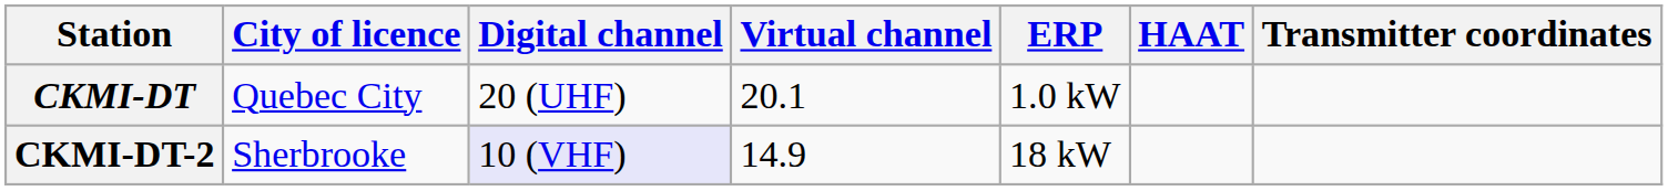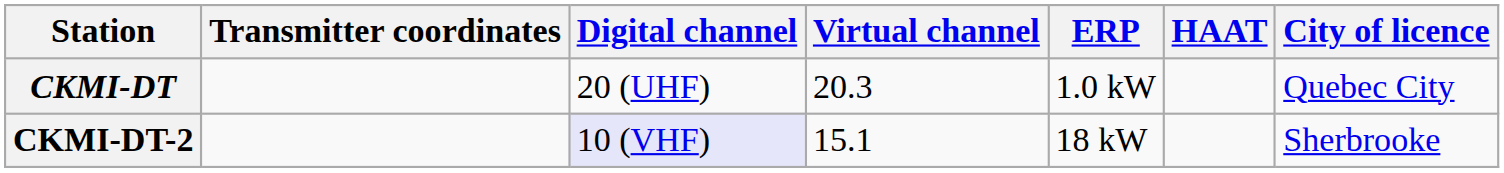columns swapped: City of licence <-> Transmitter coordinates
CKMI-DT | Virtual channel: 20.1 -> 20.3
CKMI-DT-2 | Virtual channel: 14.9 -> 15.1
